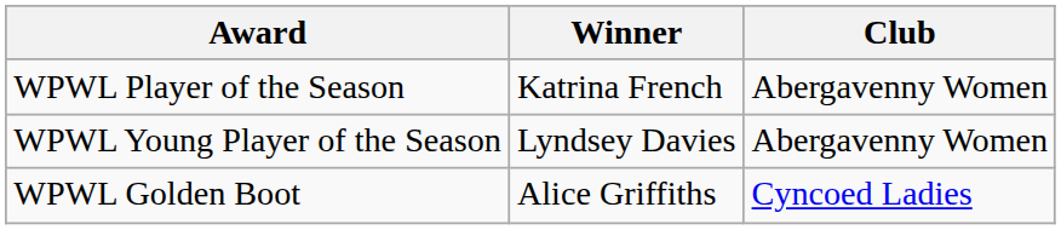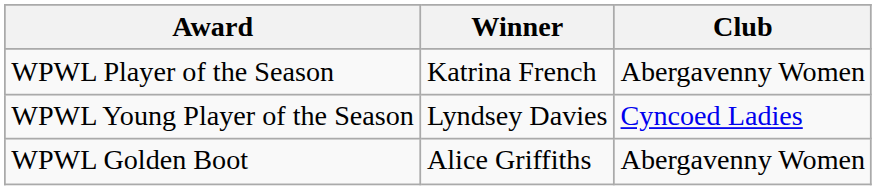WPWL Young Player of the Season | Club: Abergavenny Women -> Cyncoed Ladies
WPWL Golden Boot | Club: Cyncoed Ladies -> Abergavenny Women
